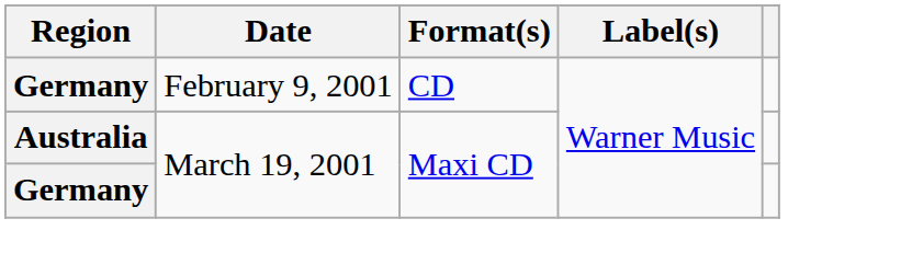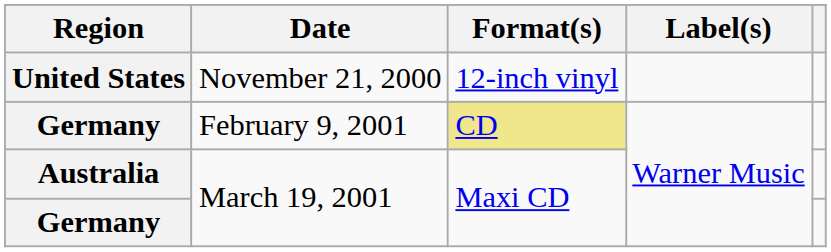+ row: United States | November 21, 2000 | 12-inch vinyl
Germany / February 9, 2001 | Format(s): no background -> khaki background
